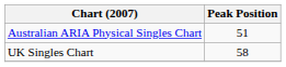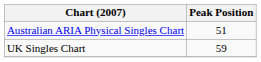UK Singles Chart | Peak Position: 58 -> 59
